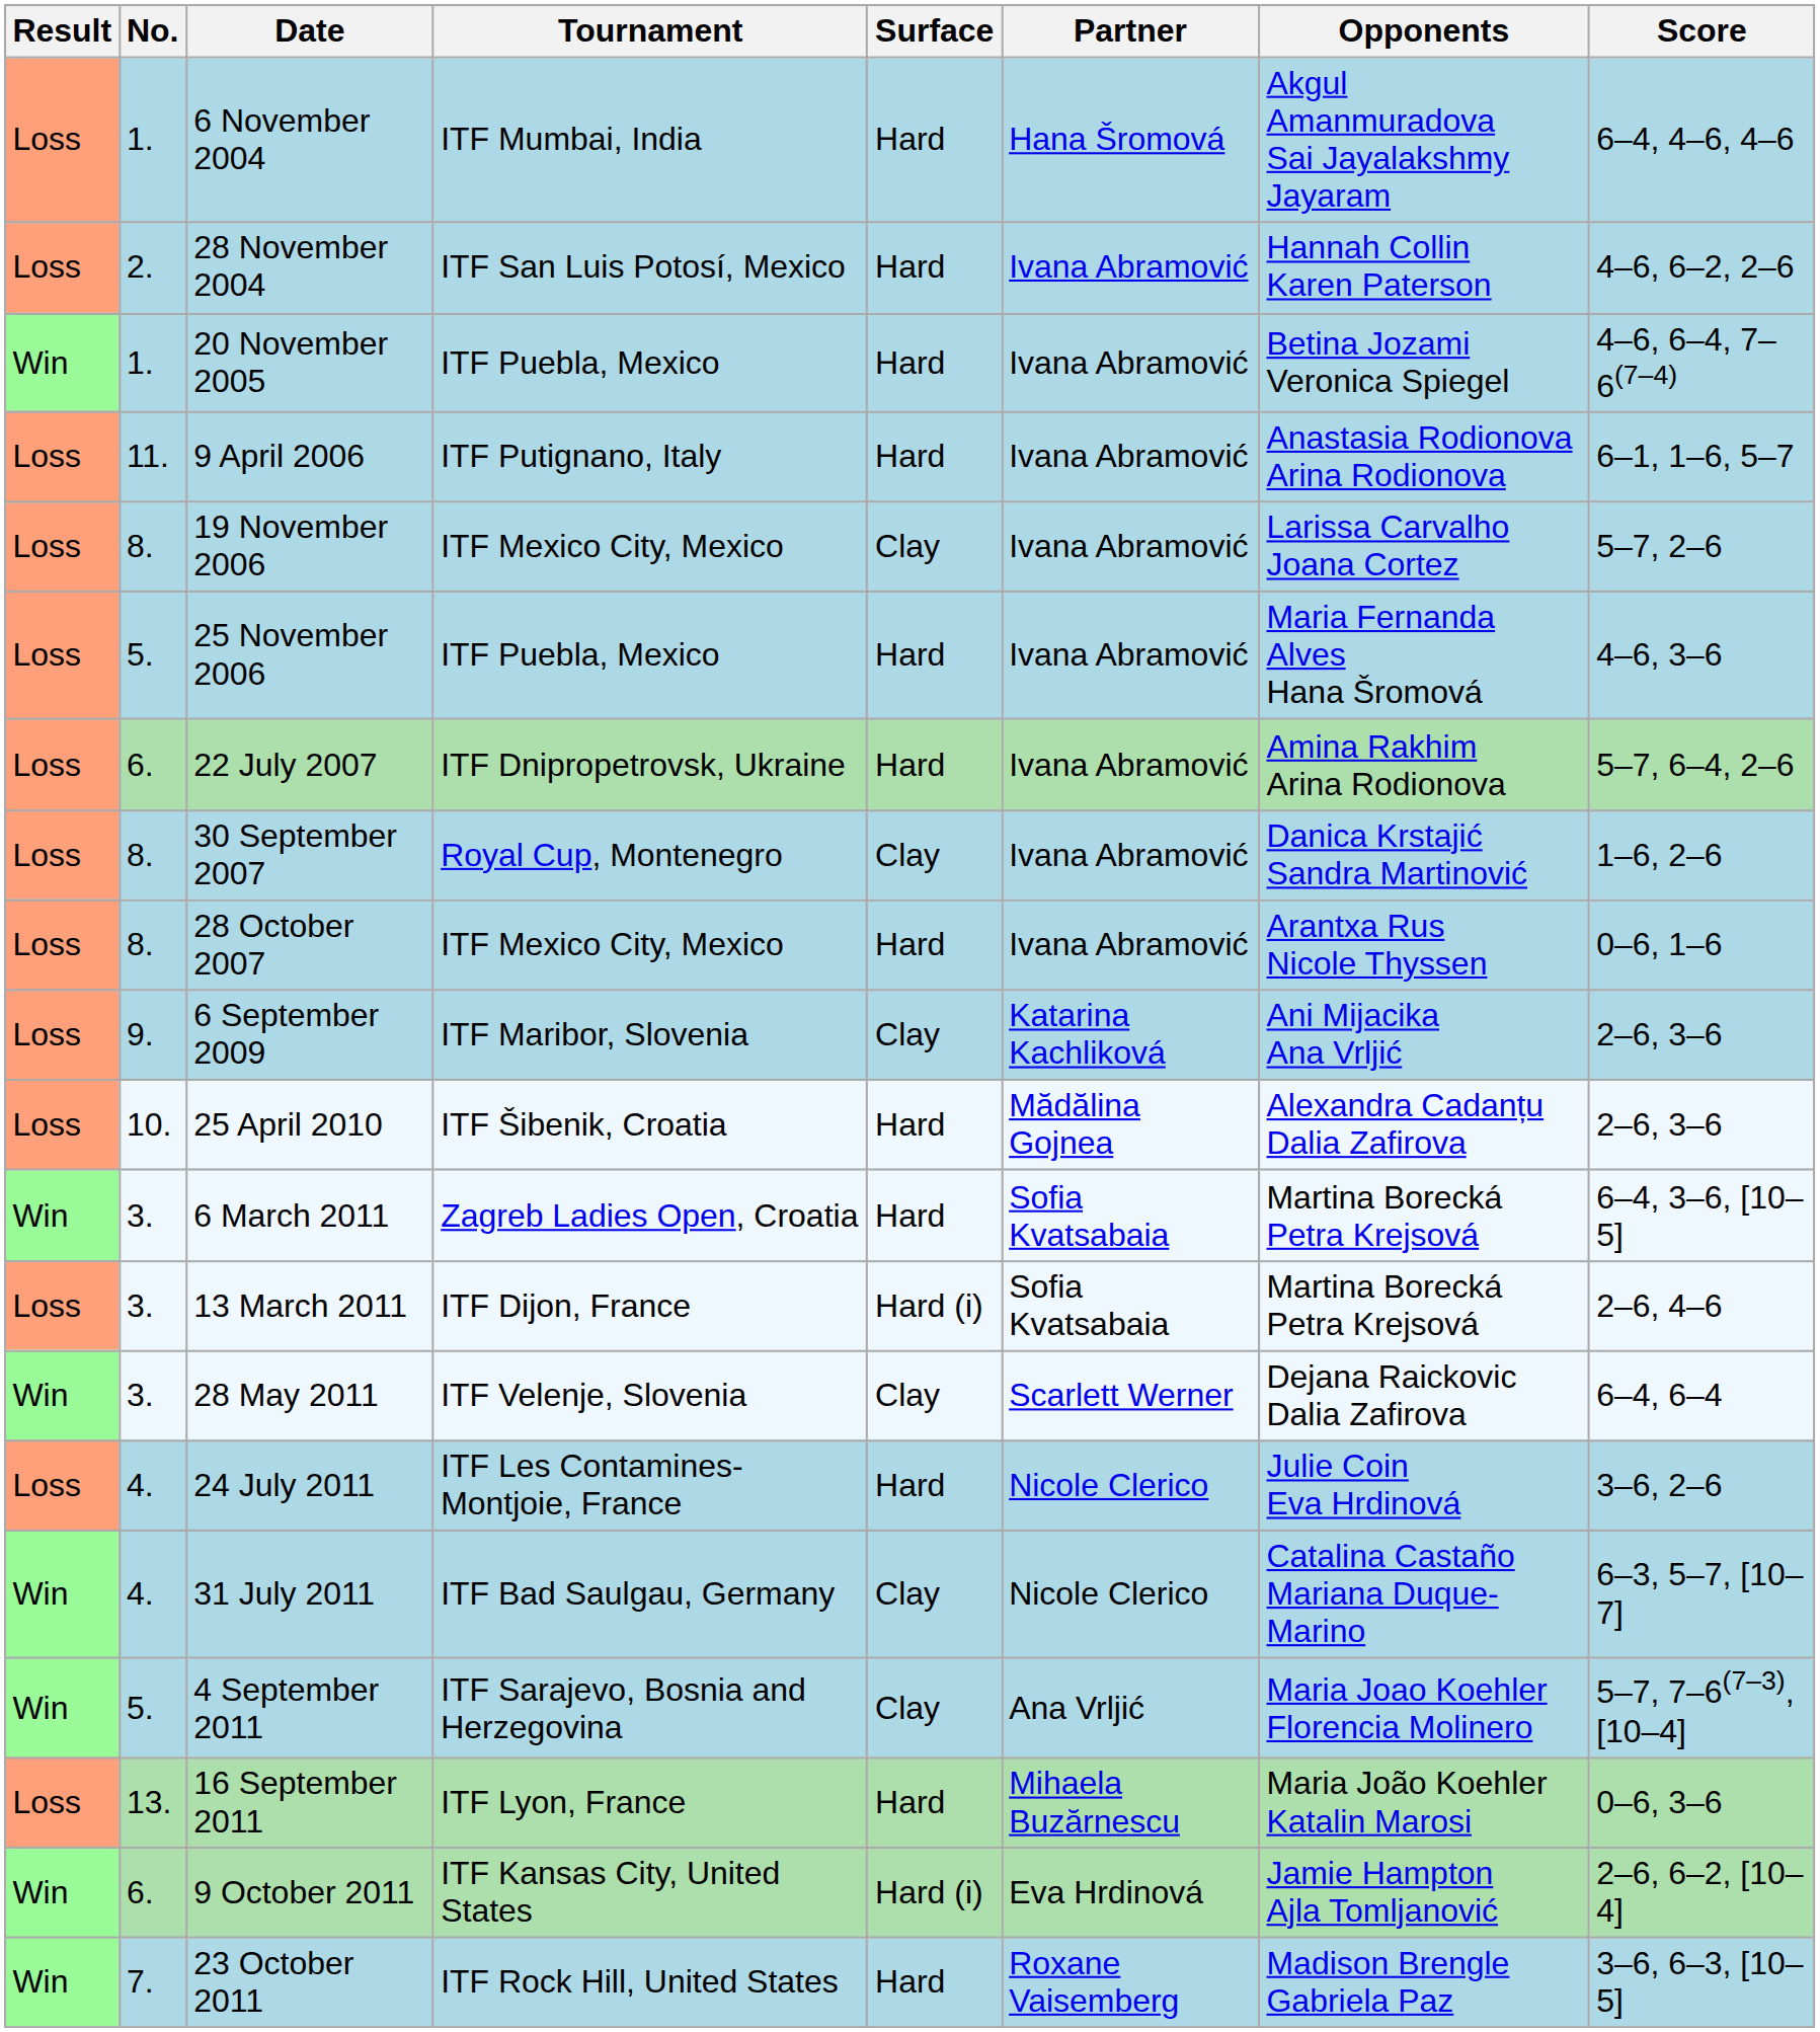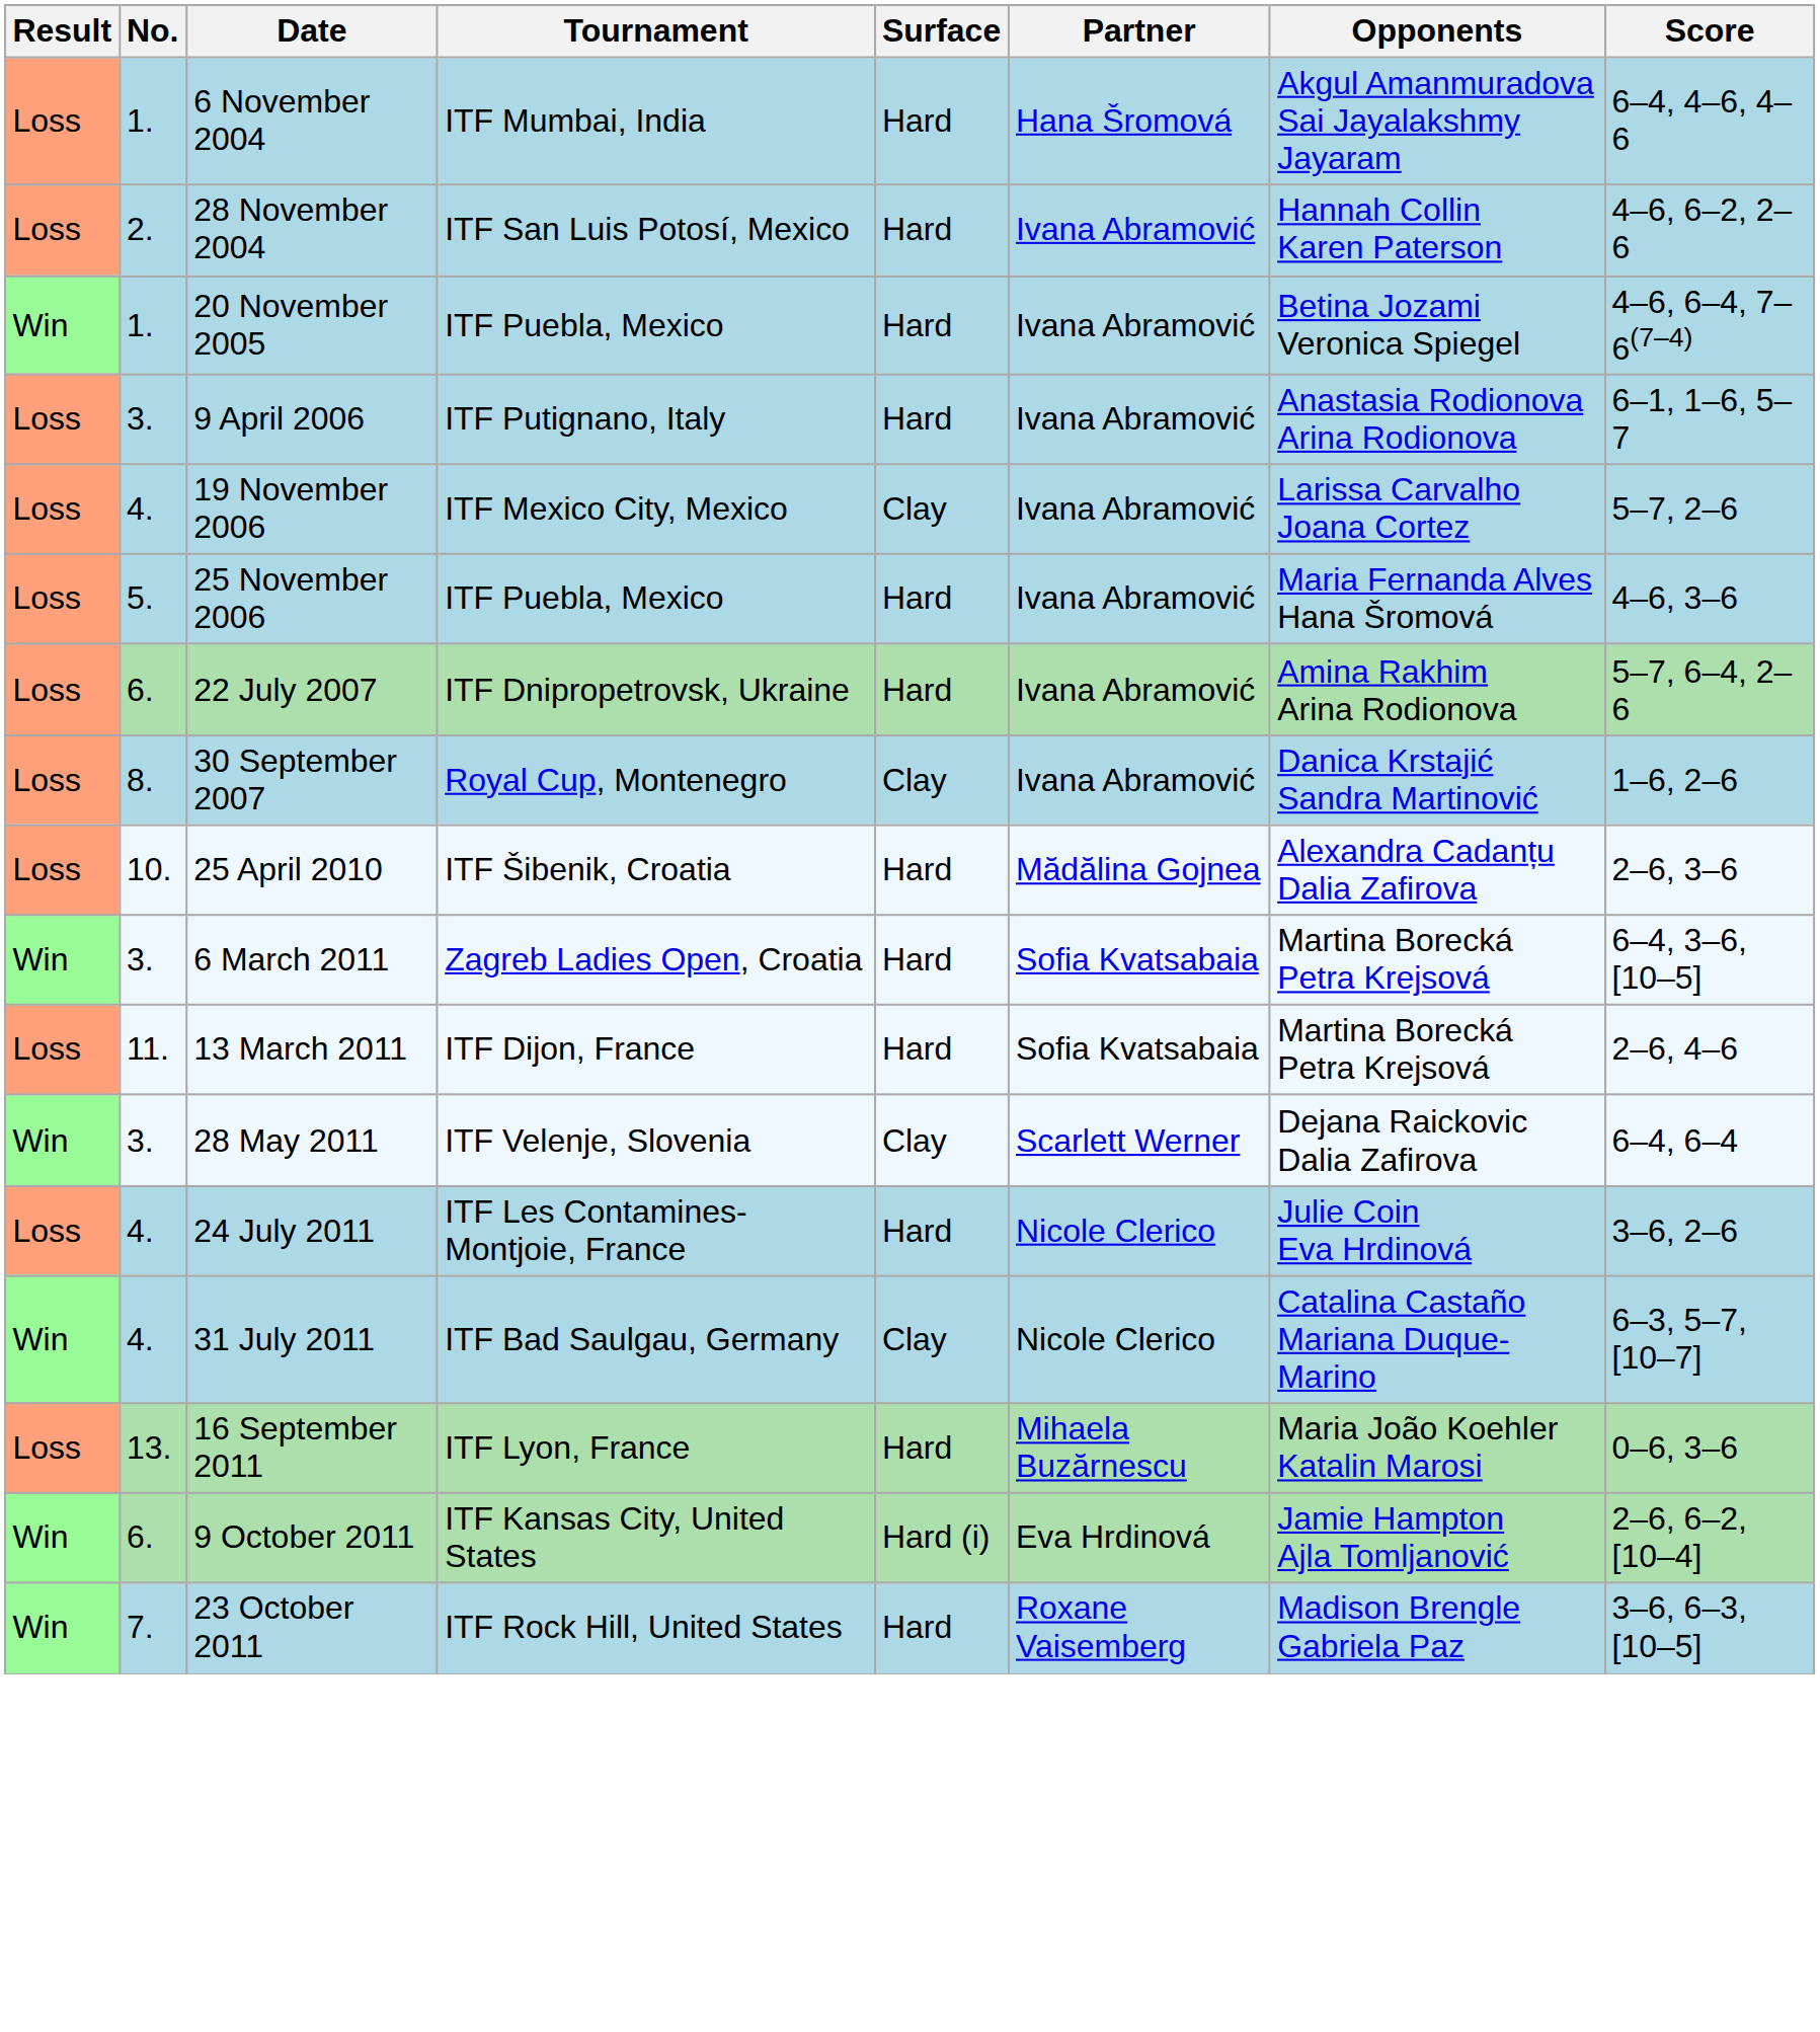9 April 2006 | No.: 11. -> 3.
19 November 2006 | No.: 8. -> 4.
- row: Loss | 8. | 28 October 2007 | ITF Mexico City, Mexico | Hard | Ivana Abramović | Arantxa Rus Nicole Thyssen | 0–6, 1–6
- row: Loss | 9. | 6 September 2009 | ITF Maribor, Slovenia | Clay | Katarina Kachliková | Ani Mijacika Ana Vrljić | 2–6, 3–6
13 March 2011 | No.: 3. -> 11.
13 March 2011 | Surface: Hard (i) -> Hard
- row: Win | 5. | 4 September 2011 | ITF Sarajevo, Bosnia and Herzegovina | Clay | Ana Vrljić | Maria Joao Koehler Florencia Molinero | 5–7, 7–6(7–3), [10–4]
